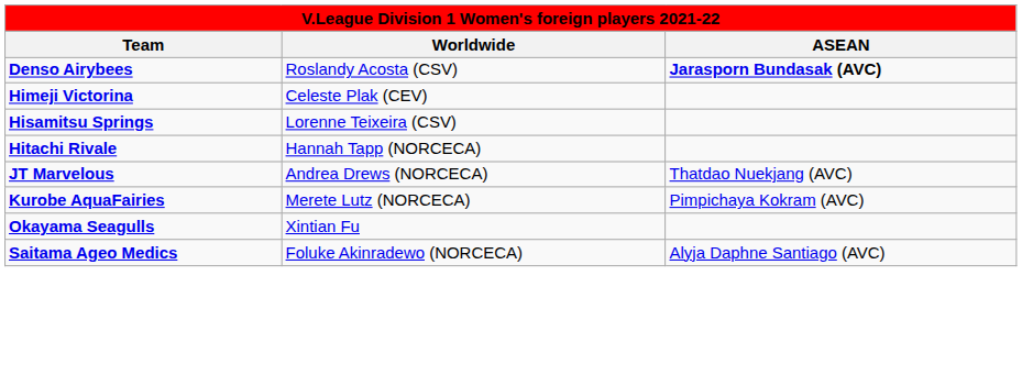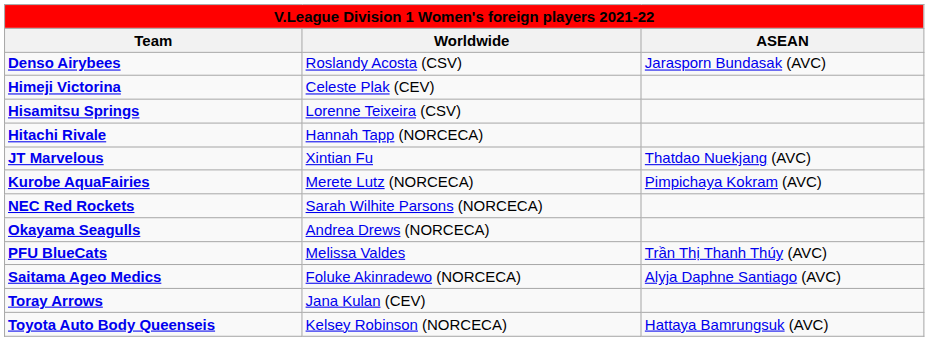Denso Airybees | ASEAN: bold -> normal
JT Marvelous | Worldwide: Andrea Drews (NORCECA) -> Xintian Fu
+ row: NEC Red Rockets | Sarah Wilhite Parsons (NORCECA)
Okayama Seagulls | Worldwide: Xintian Fu -> Andrea Drews (NORCECA)
+ row: PFU BlueCats | Melissa Valdes | Trần Thị Thanh Thúy (AVC)
+ row: Toray Arrows | Jana Kulan (CEV)
+ row: Toyota Auto Body Queenseis | Kelsey Robinson (NORCECA) | Hattaya Bamrungsuk (AVC)
